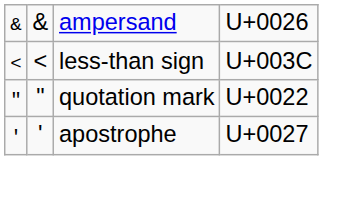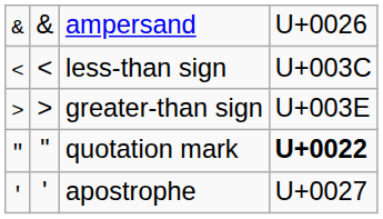+ row: > | > | greater-than sign | U+003E
quotation mark | column 4: normal -> bold
